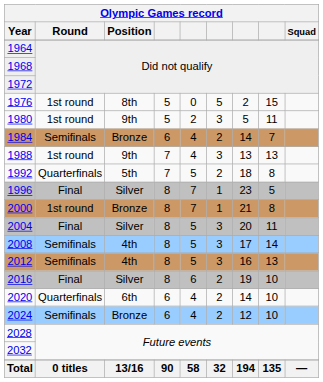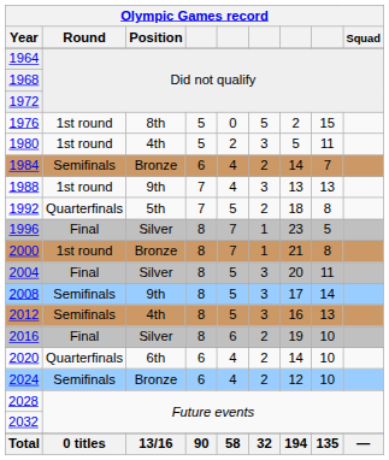1980 | Position: 9th -> 4th
2008 | Position: 4th -> 9th
